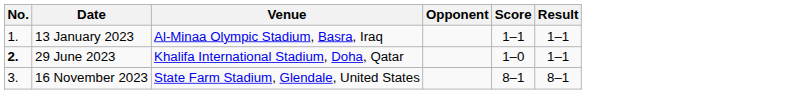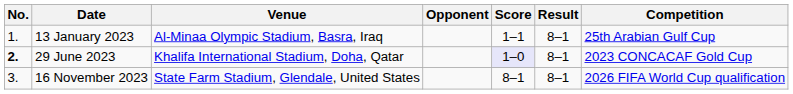+ column: Competition | 25th Arabian Gulf Cup | 2023 CONCACAF Gold Cup | 2026 FIFA World Cup qualification
13 January 2023 | Result: 1–1 -> 8–1
29 June 2023 | Score: no background -> lavender background
29 June 2023 | Result: 1–1 -> 8–1
